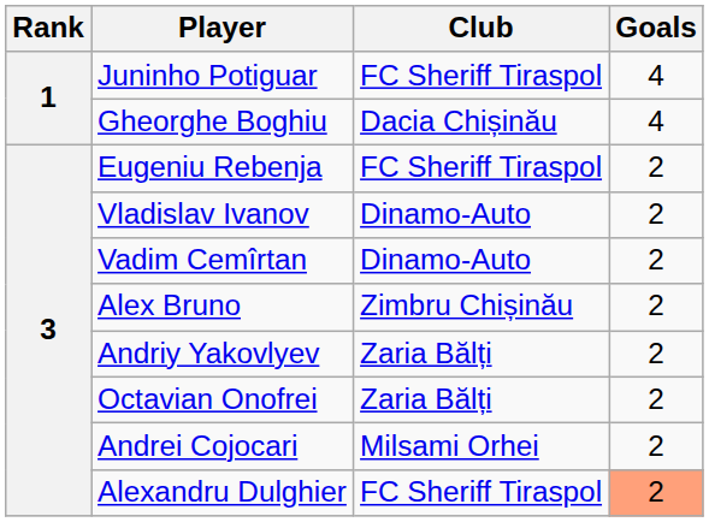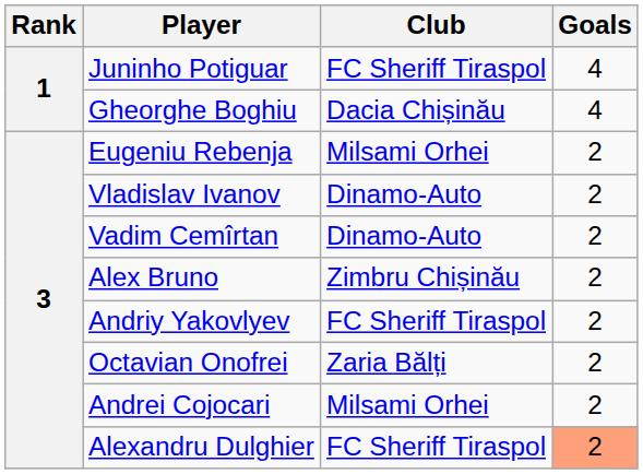Eugeniu Rebenja | Club: FC Sheriff Tiraspol -> Milsami Orhei
Andriy Yakovlyev | Club: Zaria Bălți -> FC Sheriff Tiraspol
